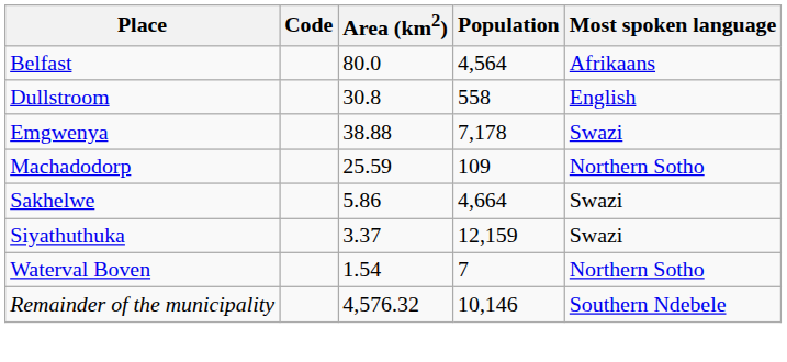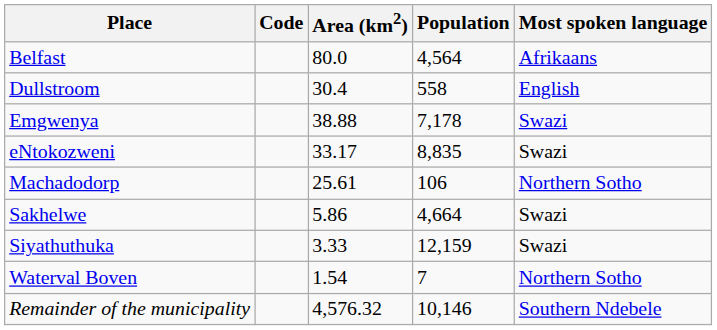Dullstroom | Area (km2): 30.8 -> 30.4
+ row: eNtokozweni | 33.17 | 8,835 | Swazi
Machadodorp | Area (km2): 25.59 -> 25.61
Machadodorp | Population: 109 -> 106
Siyathuthuka | Area (km2): 3.37 -> 3.33
